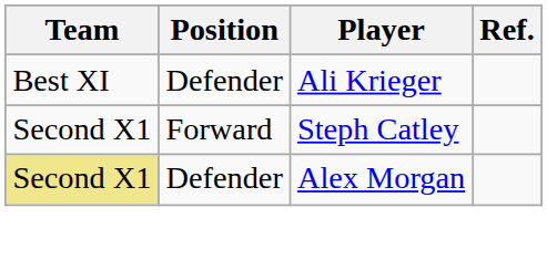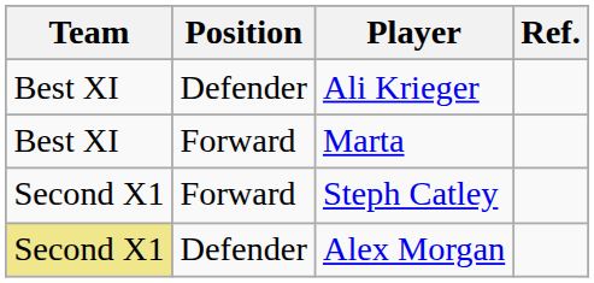+ row: Best XI | Forward | Marta
